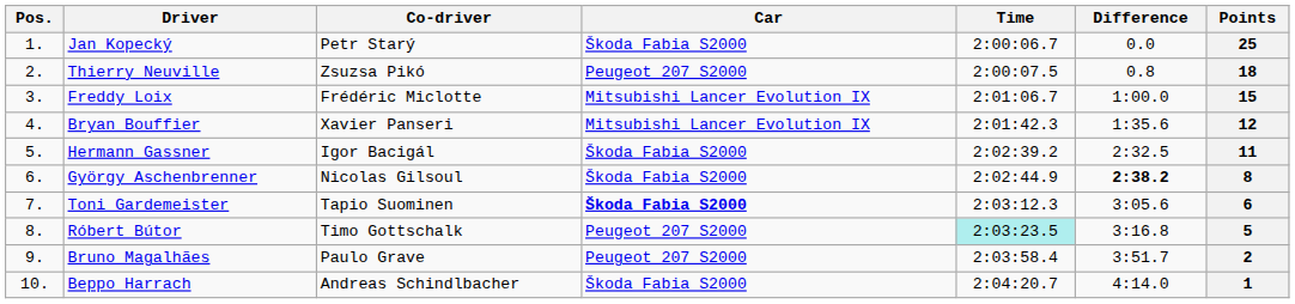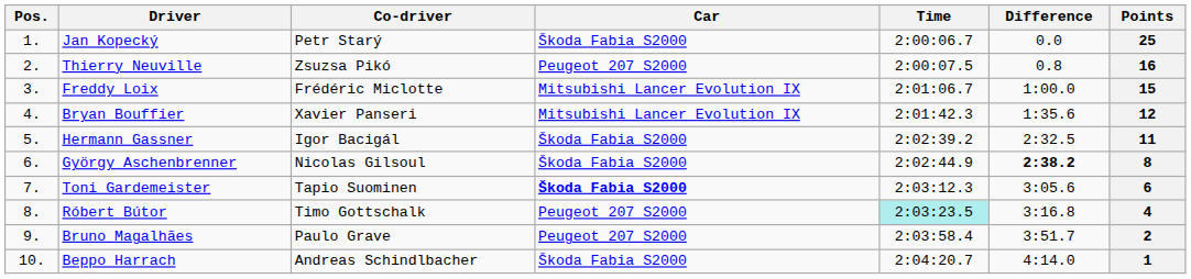Thierry Neuville | Points: 18 -> 16
Róbert Bútor | Points: 5 -> 4
